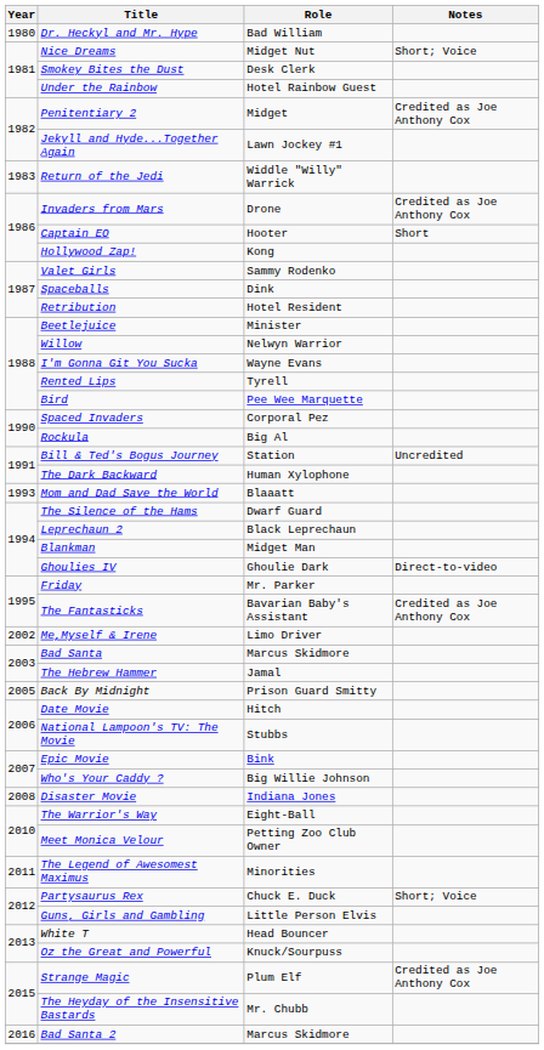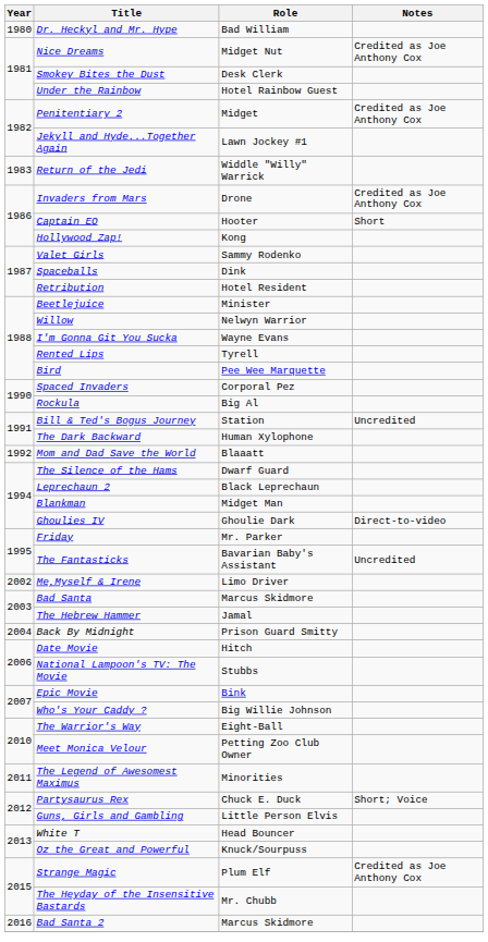Nice Dreams | Notes: Short; Voice -> Credited as Joe Anthony Cox
Mom and Dad Save the World | Year: 1993 -> 1992
The Fantasticks | Notes: Credited as Joe Anthony Cox -> Uncredited
Back By Midnight | Year: 2005 -> 2004
- row: 2008 | Disaster Movie | Indiana Jones
